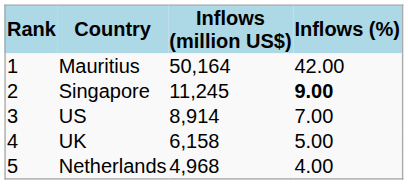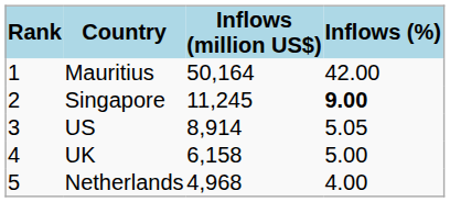US | Inflows (%): 7.00 -> 5.05
